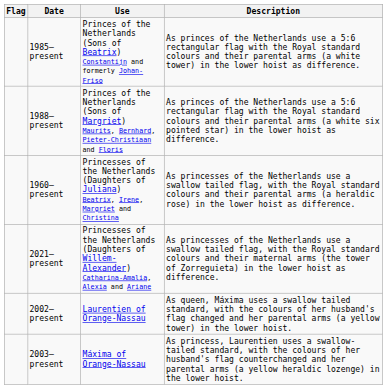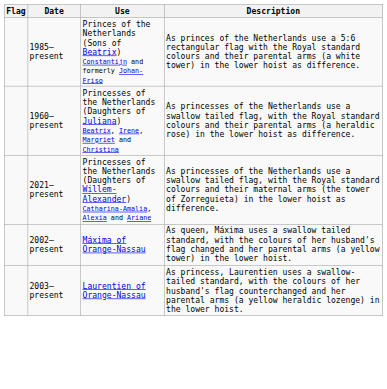- row: 1988–present | Princes of the Netherlands (Sons of Margriet) Maurits, Bernhard, Pieter-Christiaan and Floris | As princes of the Netherlands use a 5:6 rectangular flag with the Royal standard colours and their parental arms (a white six pointed star) in the lower hoist as difference.
2002–present | Use: Laurentien of Orange-Nassau -> Máxima of Orange-Nassau
2003–present | Use: Máxima of Orange-Nassau -> Laurentien of Orange-Nassau
